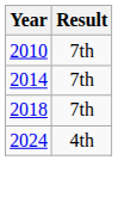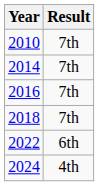+ row: 2016 | 7th
+ row: 2022 | 6th
